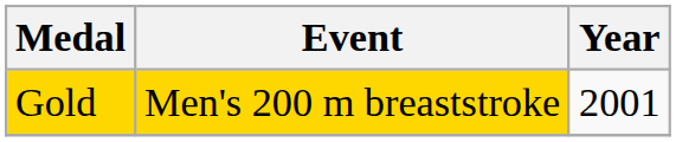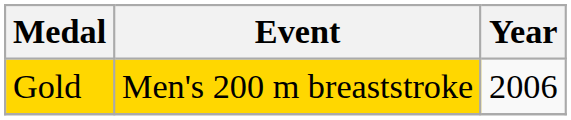Gold | Year: 2001 -> 2006
